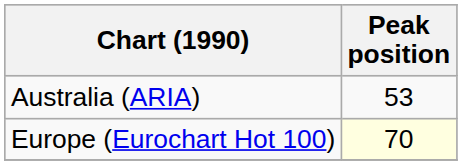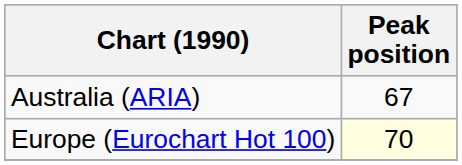Australia (ARIA) | Peak position: 53 -> 67
